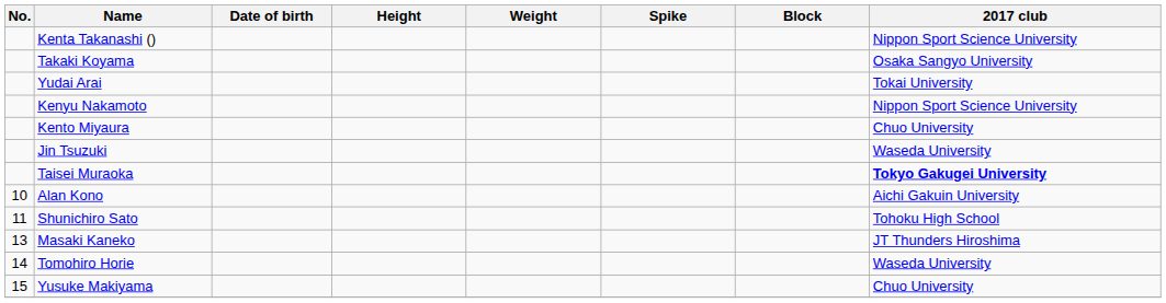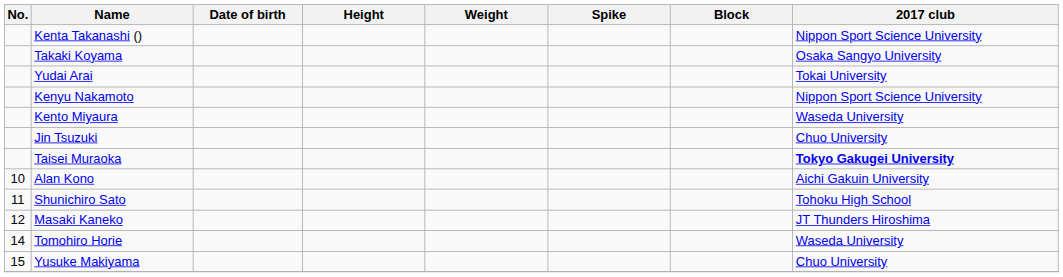Kento Miyaura | 2017 club: Chuo University -> Waseda University
Jin Tsuzuki | 2017 club: Waseda University -> Chuo University
Masaki Kaneko | No.: 13 -> 12
